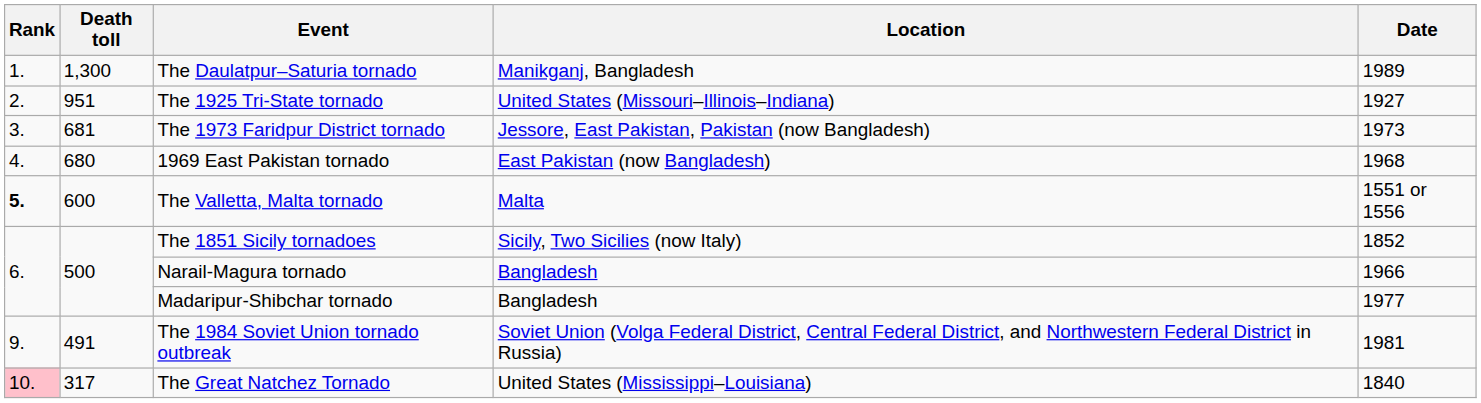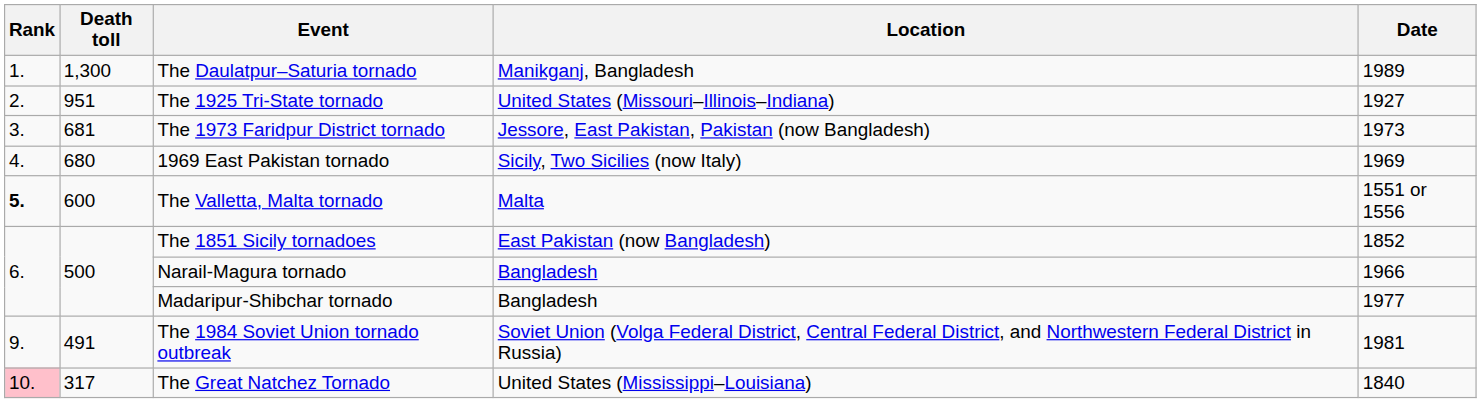1969 East Pakistan tornado | Location: East Pakistan (now Bangladesh) -> Sicily, Two Sicilies (now Italy)
1969 East Pakistan tornado | Date: 1968 -> 1969
The 1851 Sicily tornadoes | Location: Sicily, Two Sicilies (now Italy) -> East Pakistan (now Bangladesh)
